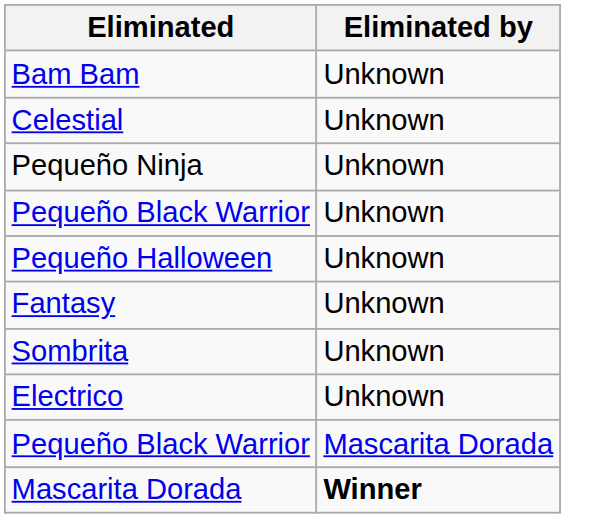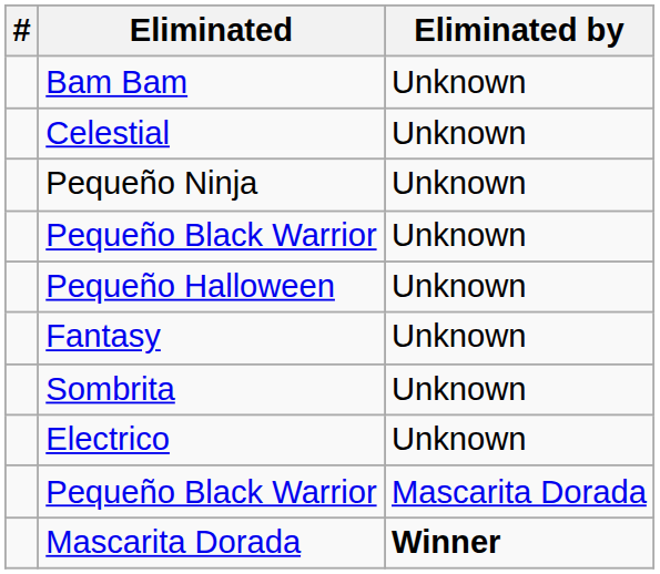+ column: #
